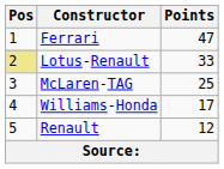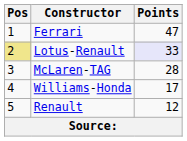Lotus-Renault | Points: no background -> lavender background
McLaren-TAG | Points: 25 -> 28
